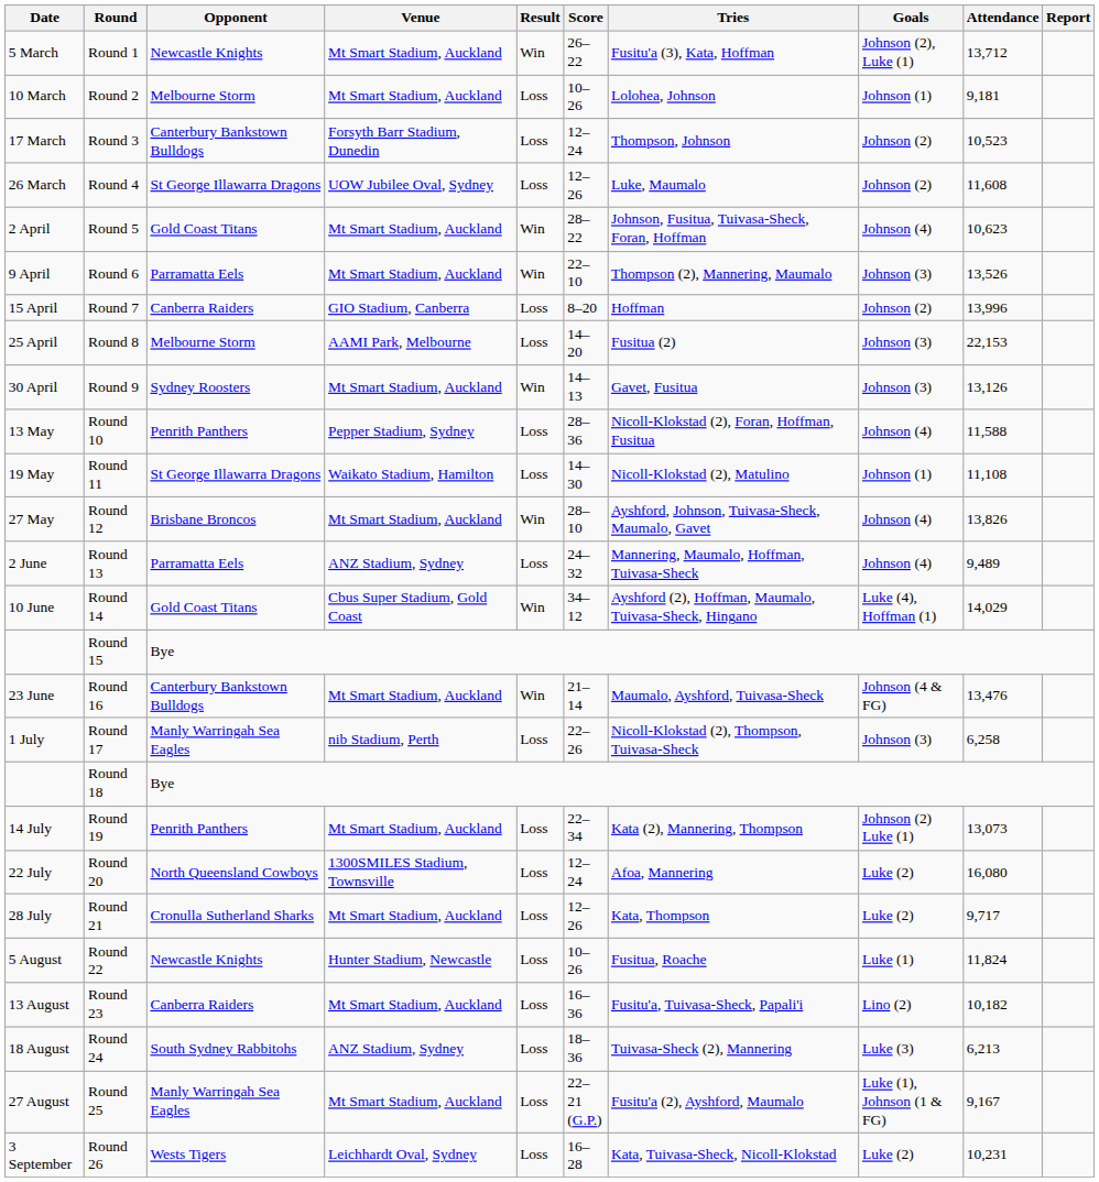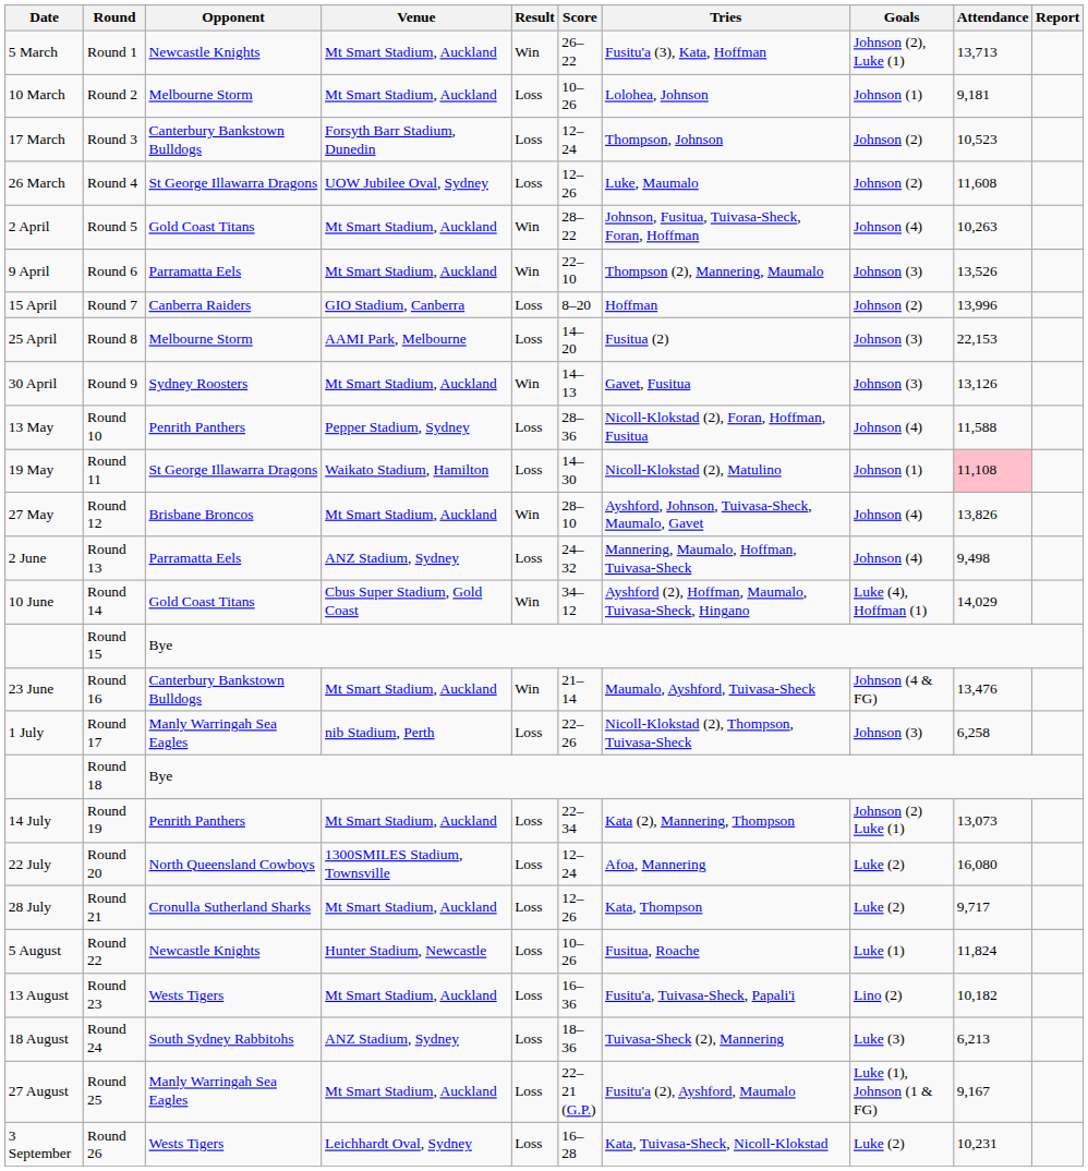Round 1 | Attendance: 13,712 -> 13,713
Round 5 | Attendance: 10,623 -> 10,263
Round 11 | Attendance: no background -> pink background
Round 13 | Attendance: 9,489 -> 9,498
Round 23 | Opponent: Canberra Raiders -> Wests Tigers
